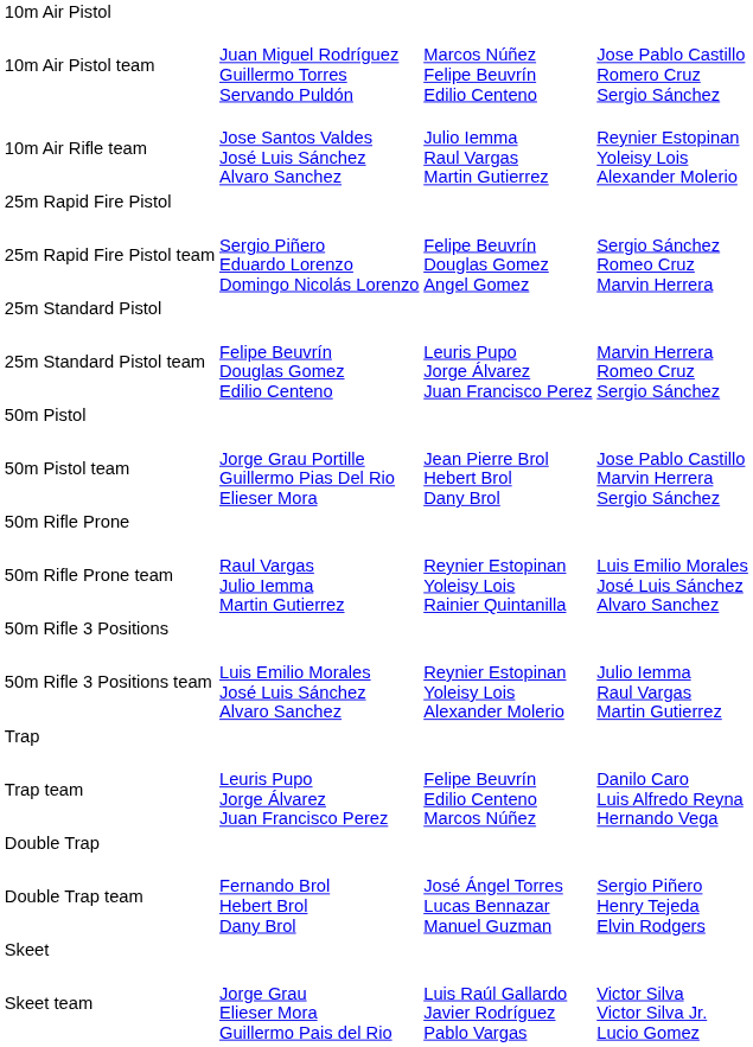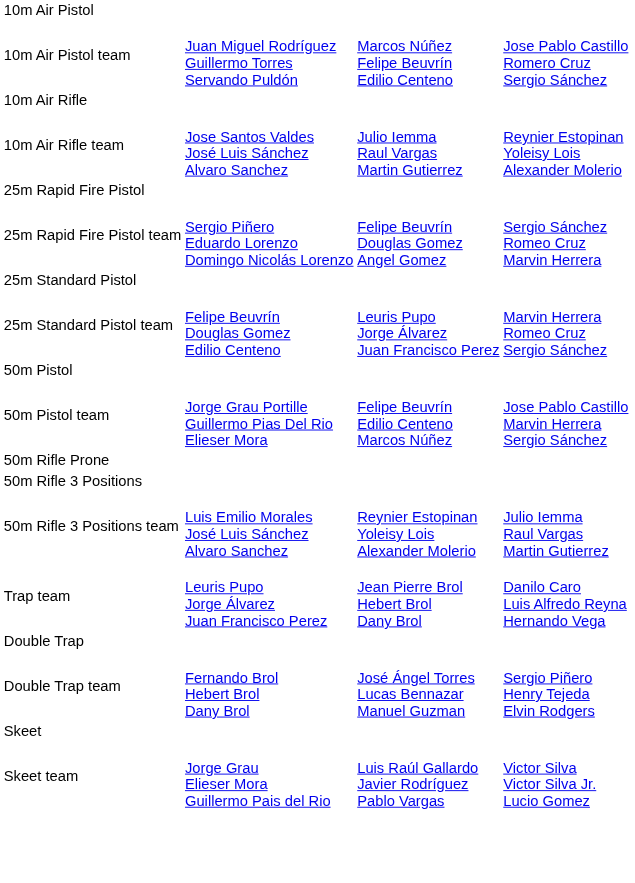+ row: 10m Air Rifle
50m Pistol team | column 3: Jean Pierre Brol Hebert Brol Dany Brol -> Felipe Beuvrín Edilio Centeno Marcos Núñez
- row: 50m Rifle Prone team | Raul Vargas Julio Iemma Martin Gutierrez | Reynier Estopinan Yoleisy Lois Rainier Quintanilla | Luis Emilio Morales José Luis Sánchez Alvaro Sanchez
- row: Trap
Trap team | column 3: Felipe Beuvrín Edilio Centeno Marcos Núñez -> Jean Pierre Brol Hebert Brol Dany Brol
